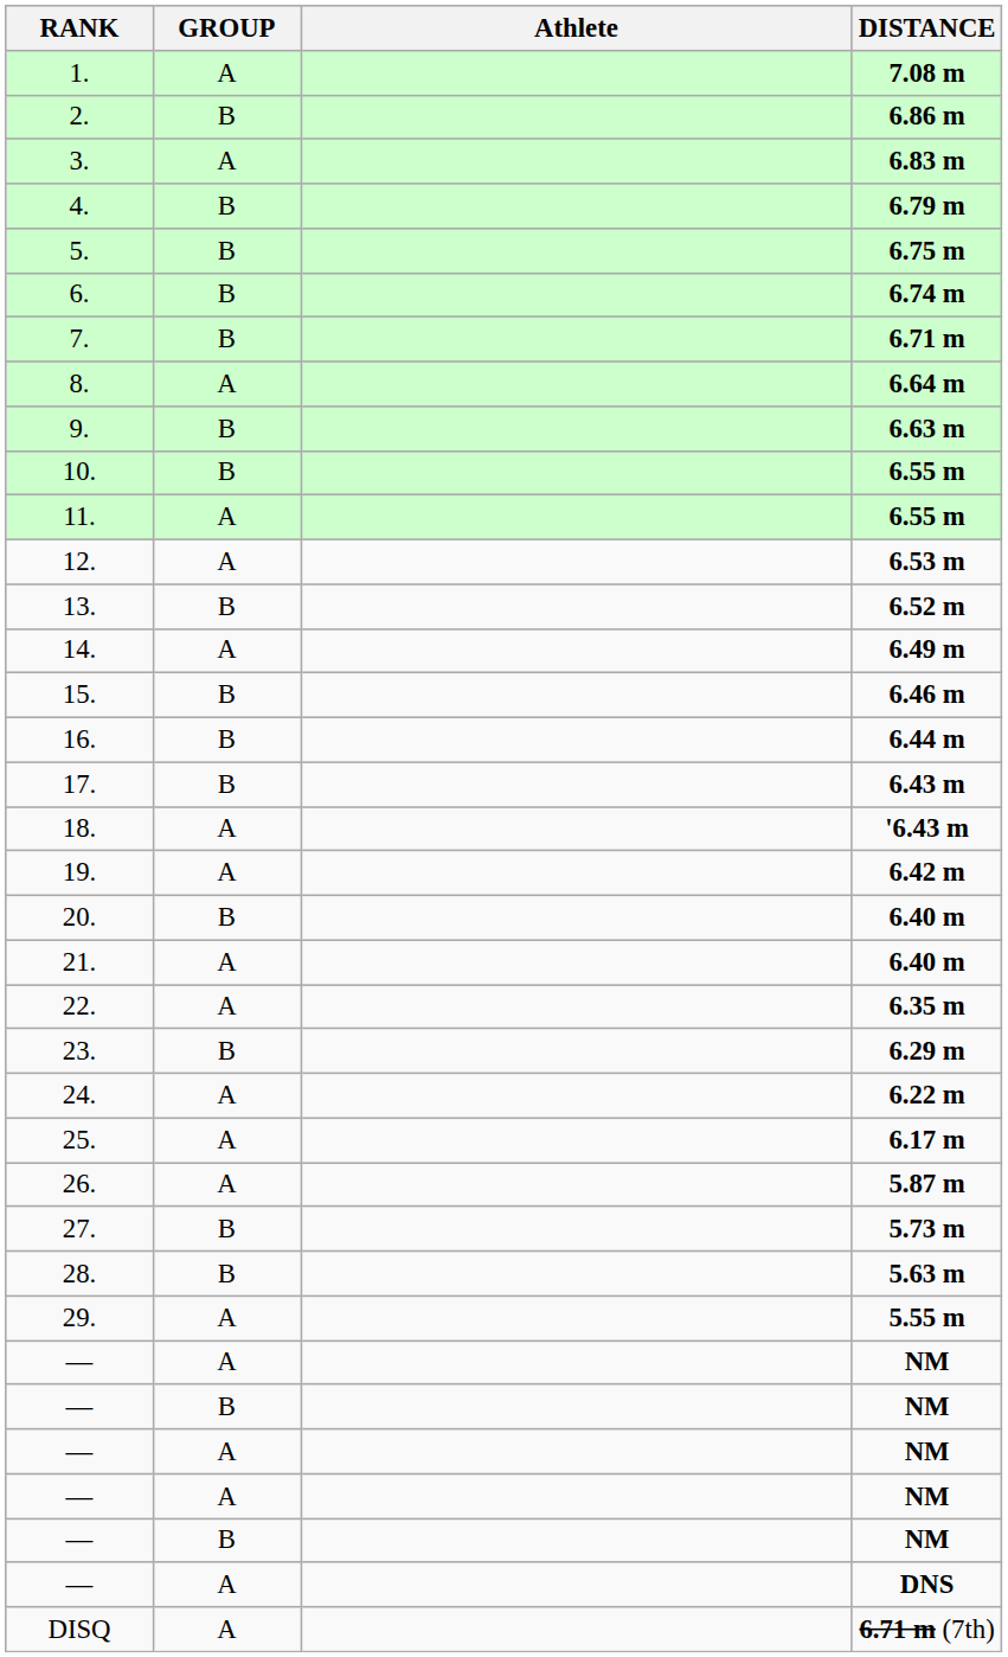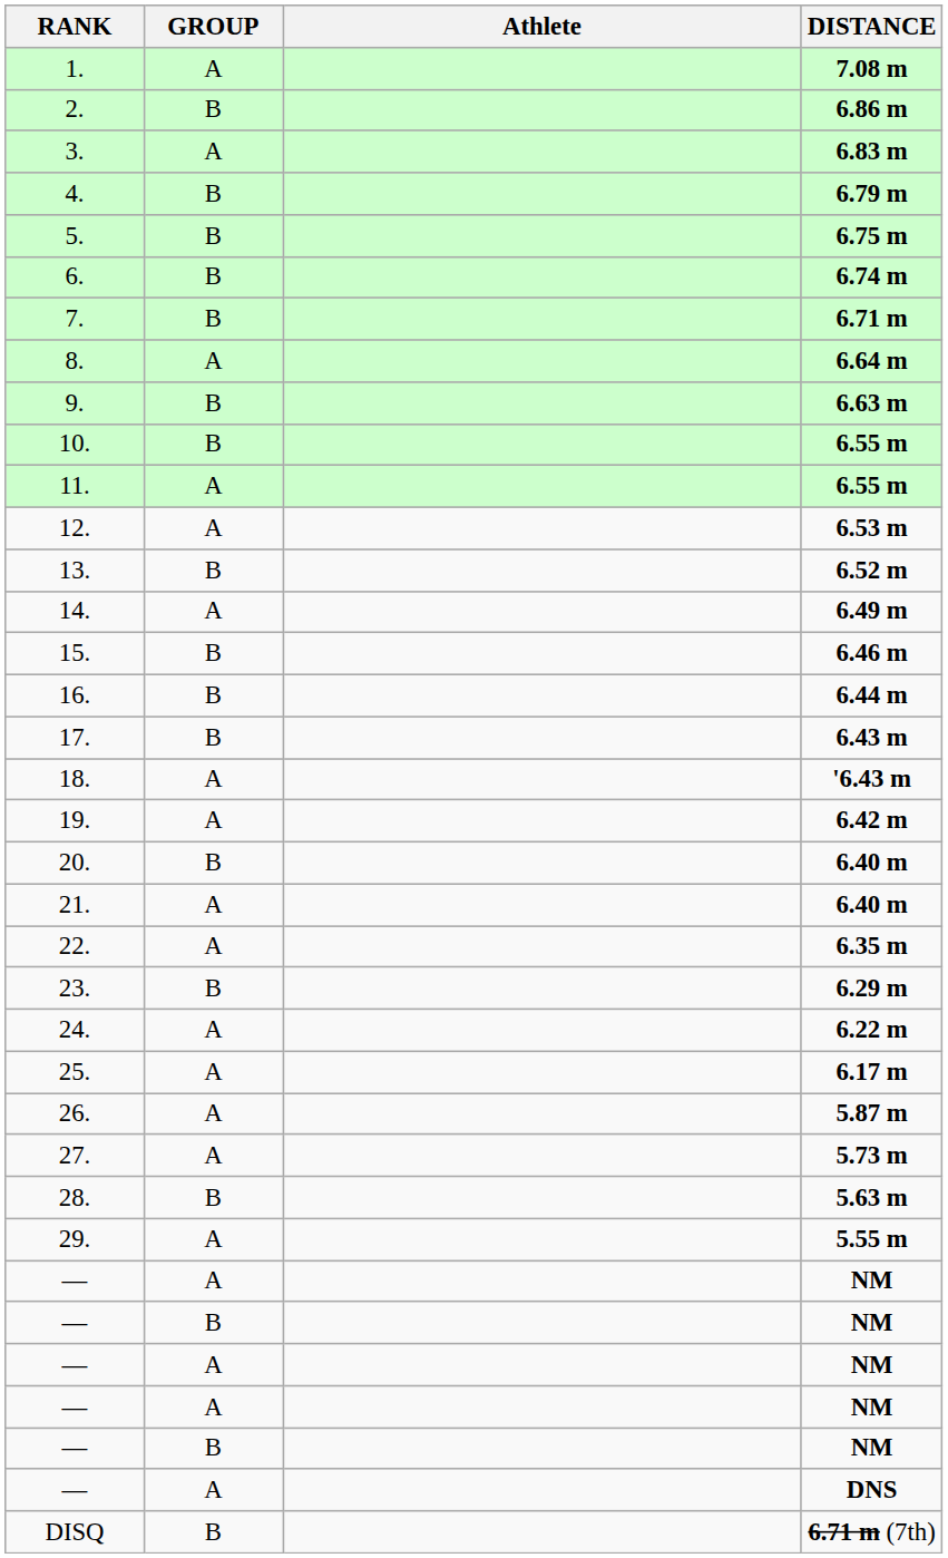27. | GROUP: B -> A
DISQ | GROUP: A -> B
